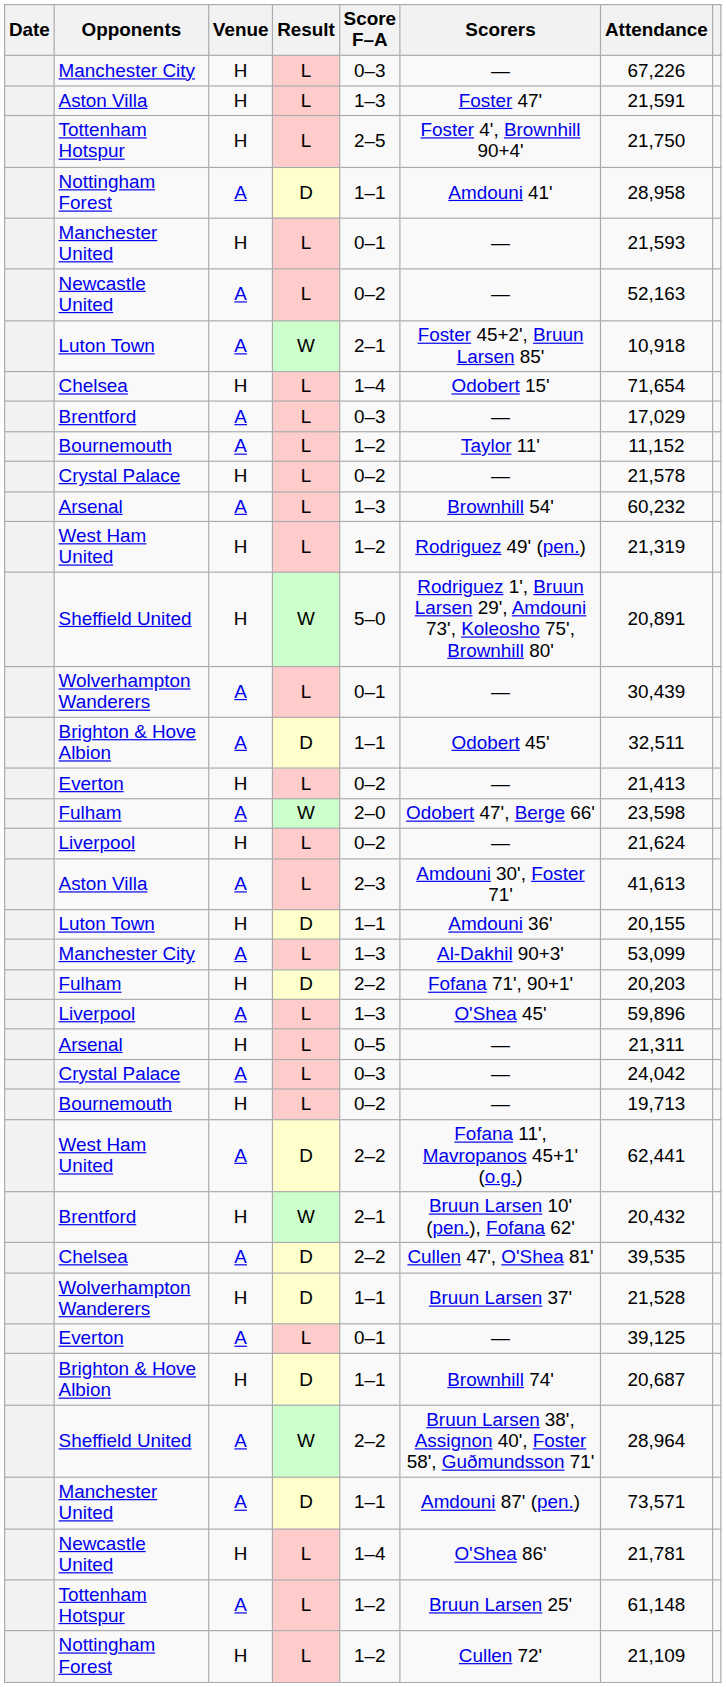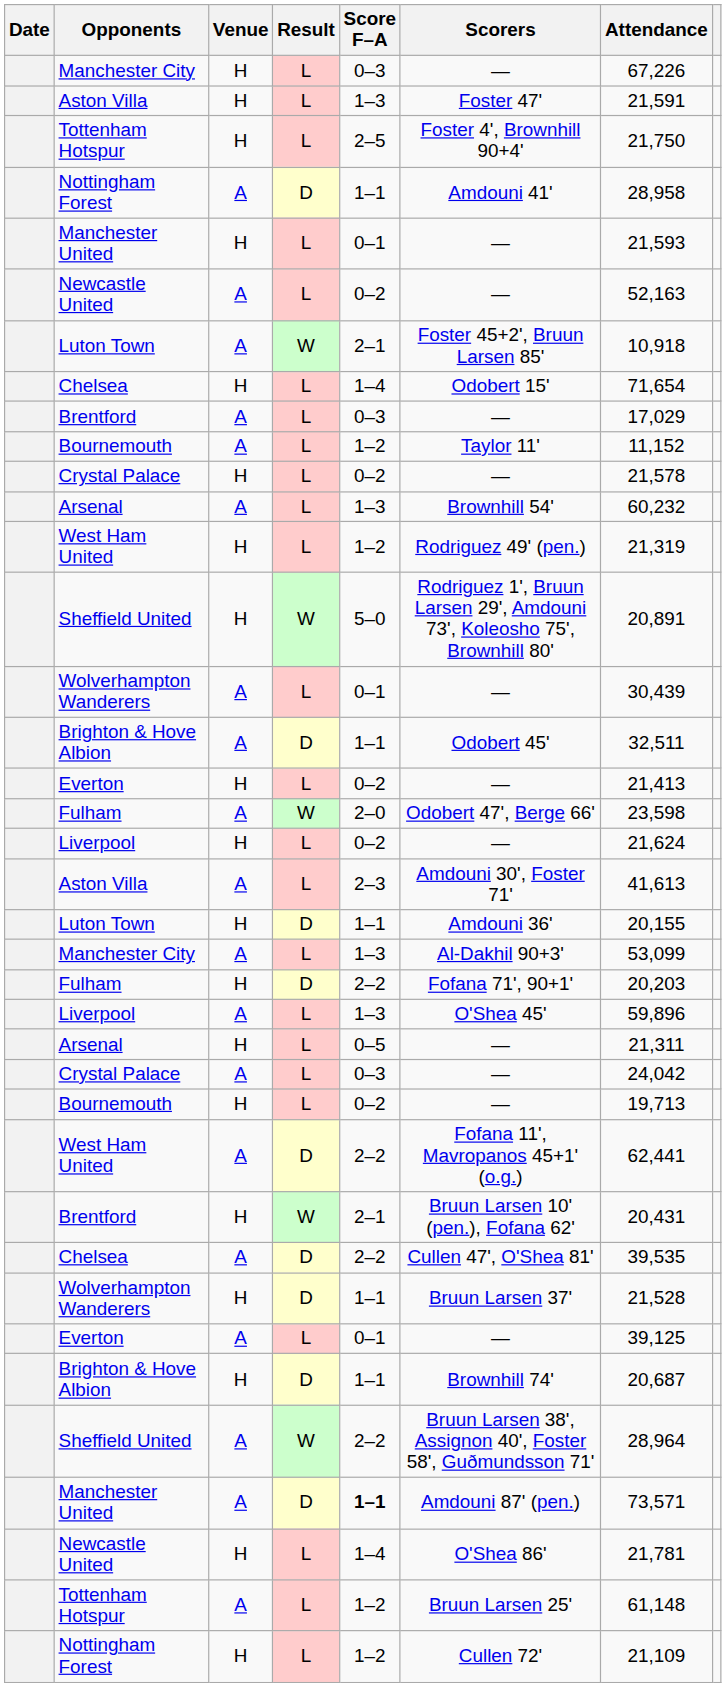Brentford / H | Attendance: 20,432 -> 20,431
Manchester United / A | Score F–A: normal -> bold
